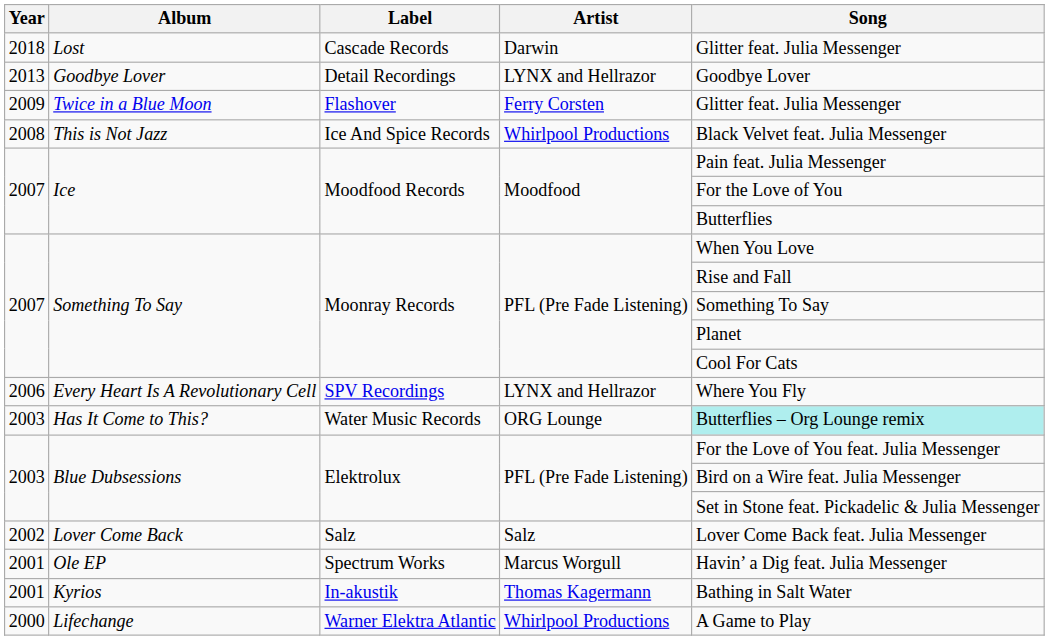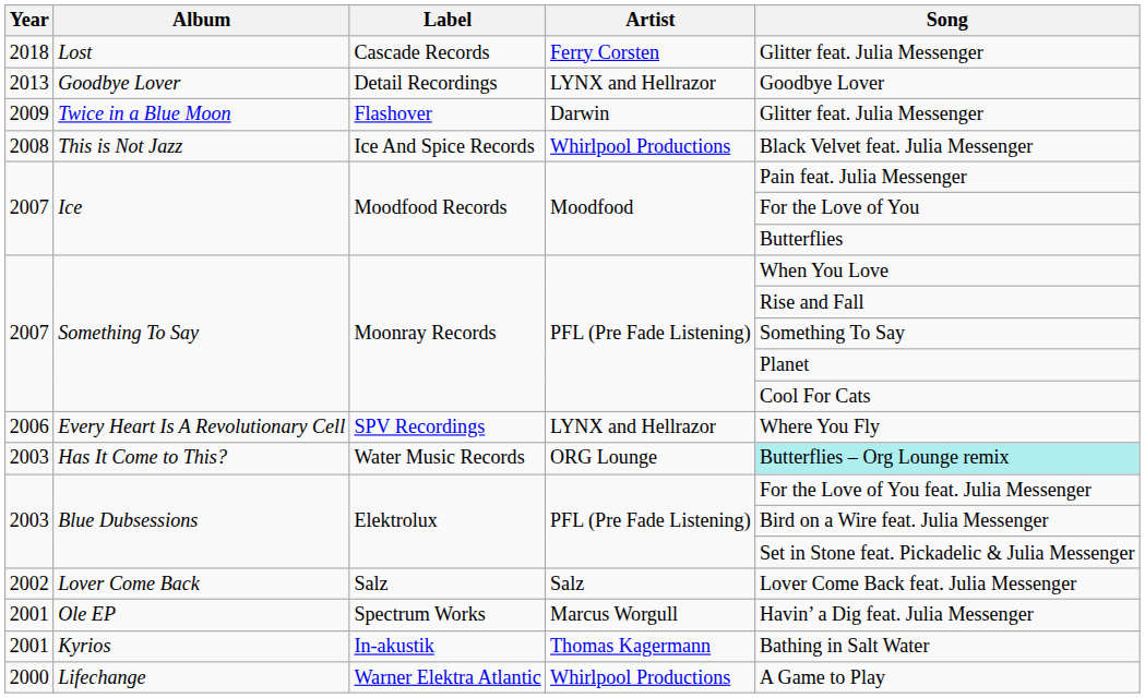Lost | Artist: Darwin -> Ferry Corsten
Twice in a Blue Moon | Artist: Ferry Corsten -> Darwin
